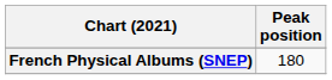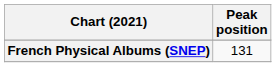French Physical Albums (SNEP) | Peak position: 180 -> 131
